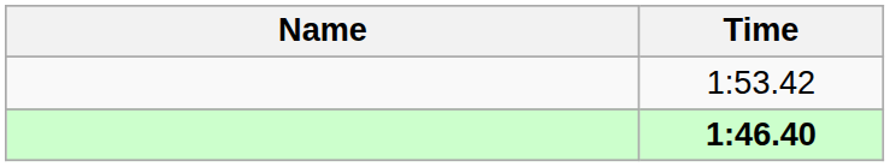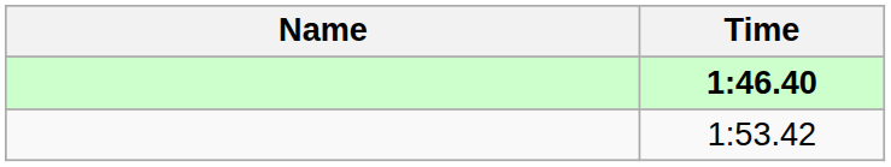rows swapped: 1:46.40 <-> 1:53.42
